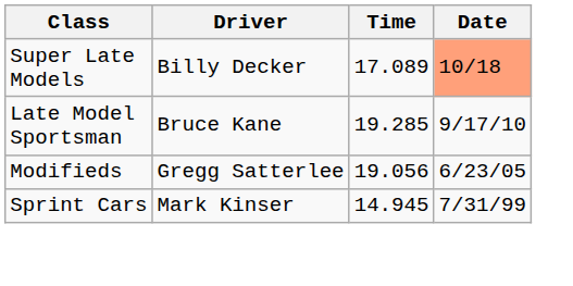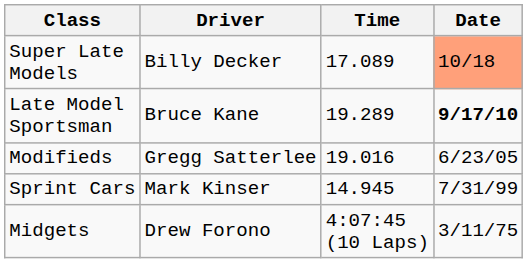Late Model Sportsman | Time: 19.285 -> 19.289
Late Model Sportsman | Date: normal -> bold
Modifieds | Time: 19.056 -> 19.016
+ row: Midgets | Drew Forono | 4:07:45 (10 Laps) | 3/11/75
